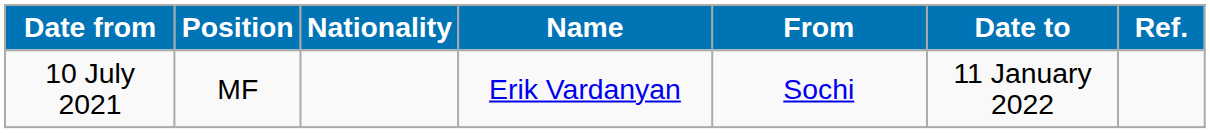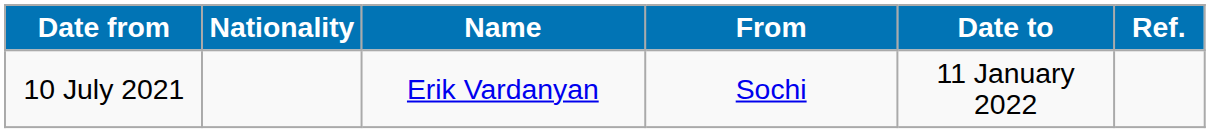- column: Position | MF
